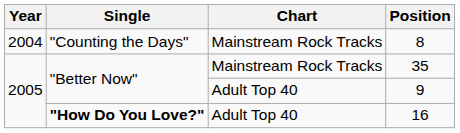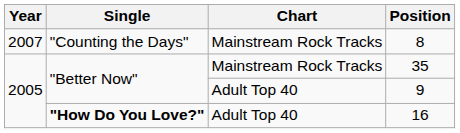8 | Year: 2004 -> 2007
